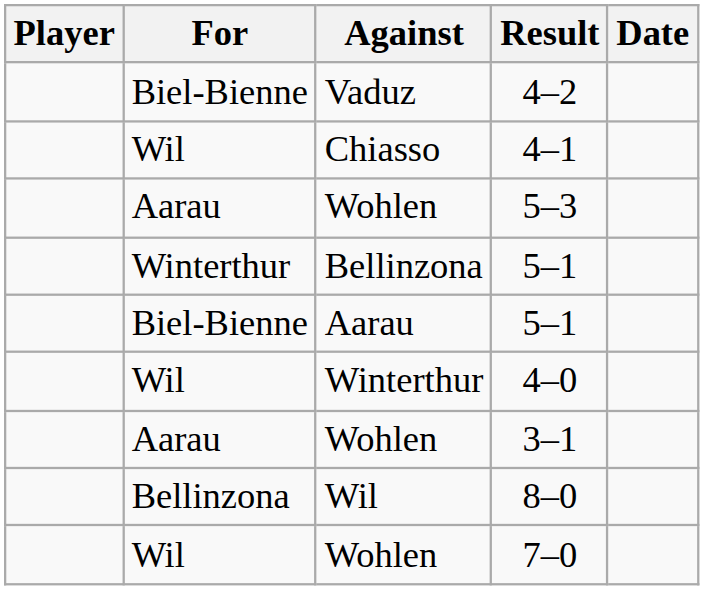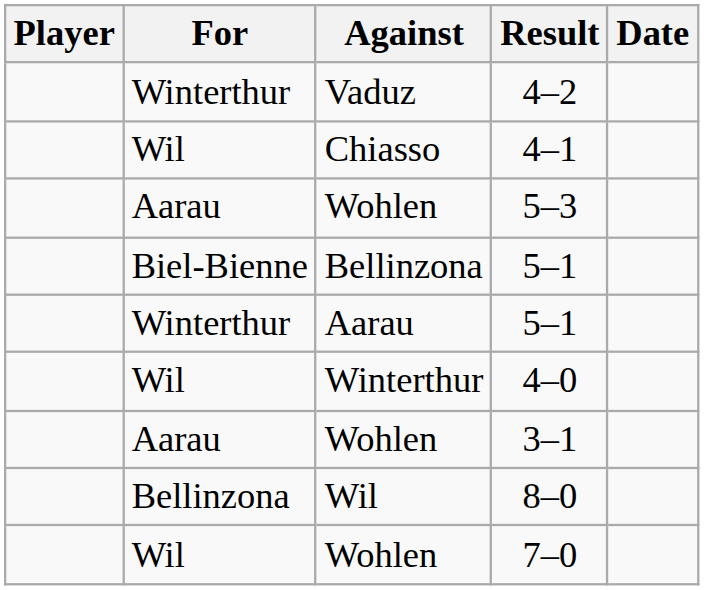4–2 | For: Biel-Bienne -> Winterthur
Bellinzona / 5–1 | For: Winterthur -> Biel-Bienne
Aarau / 5–1 | For: Biel-Bienne -> Winterthur
